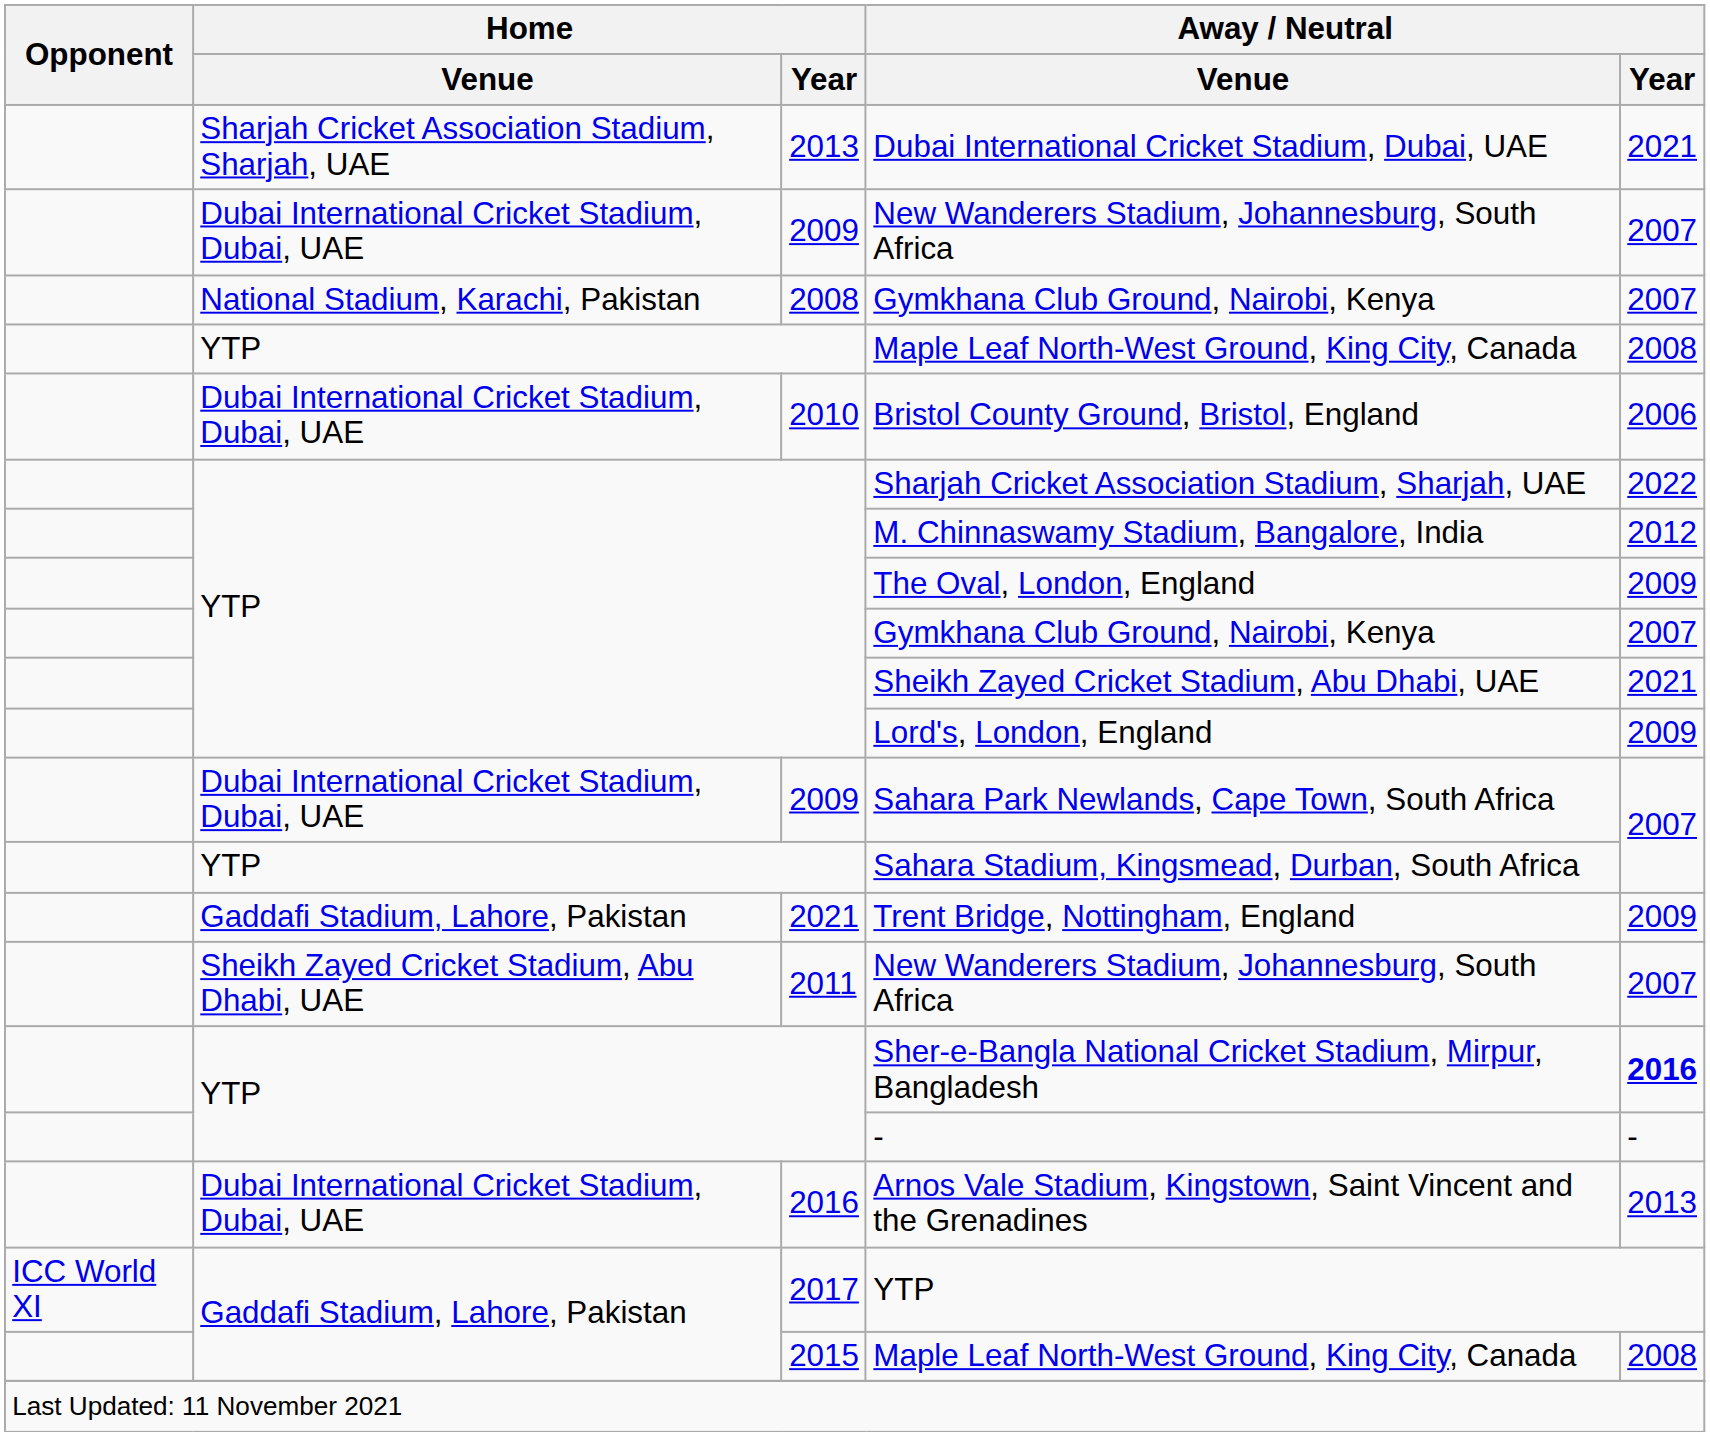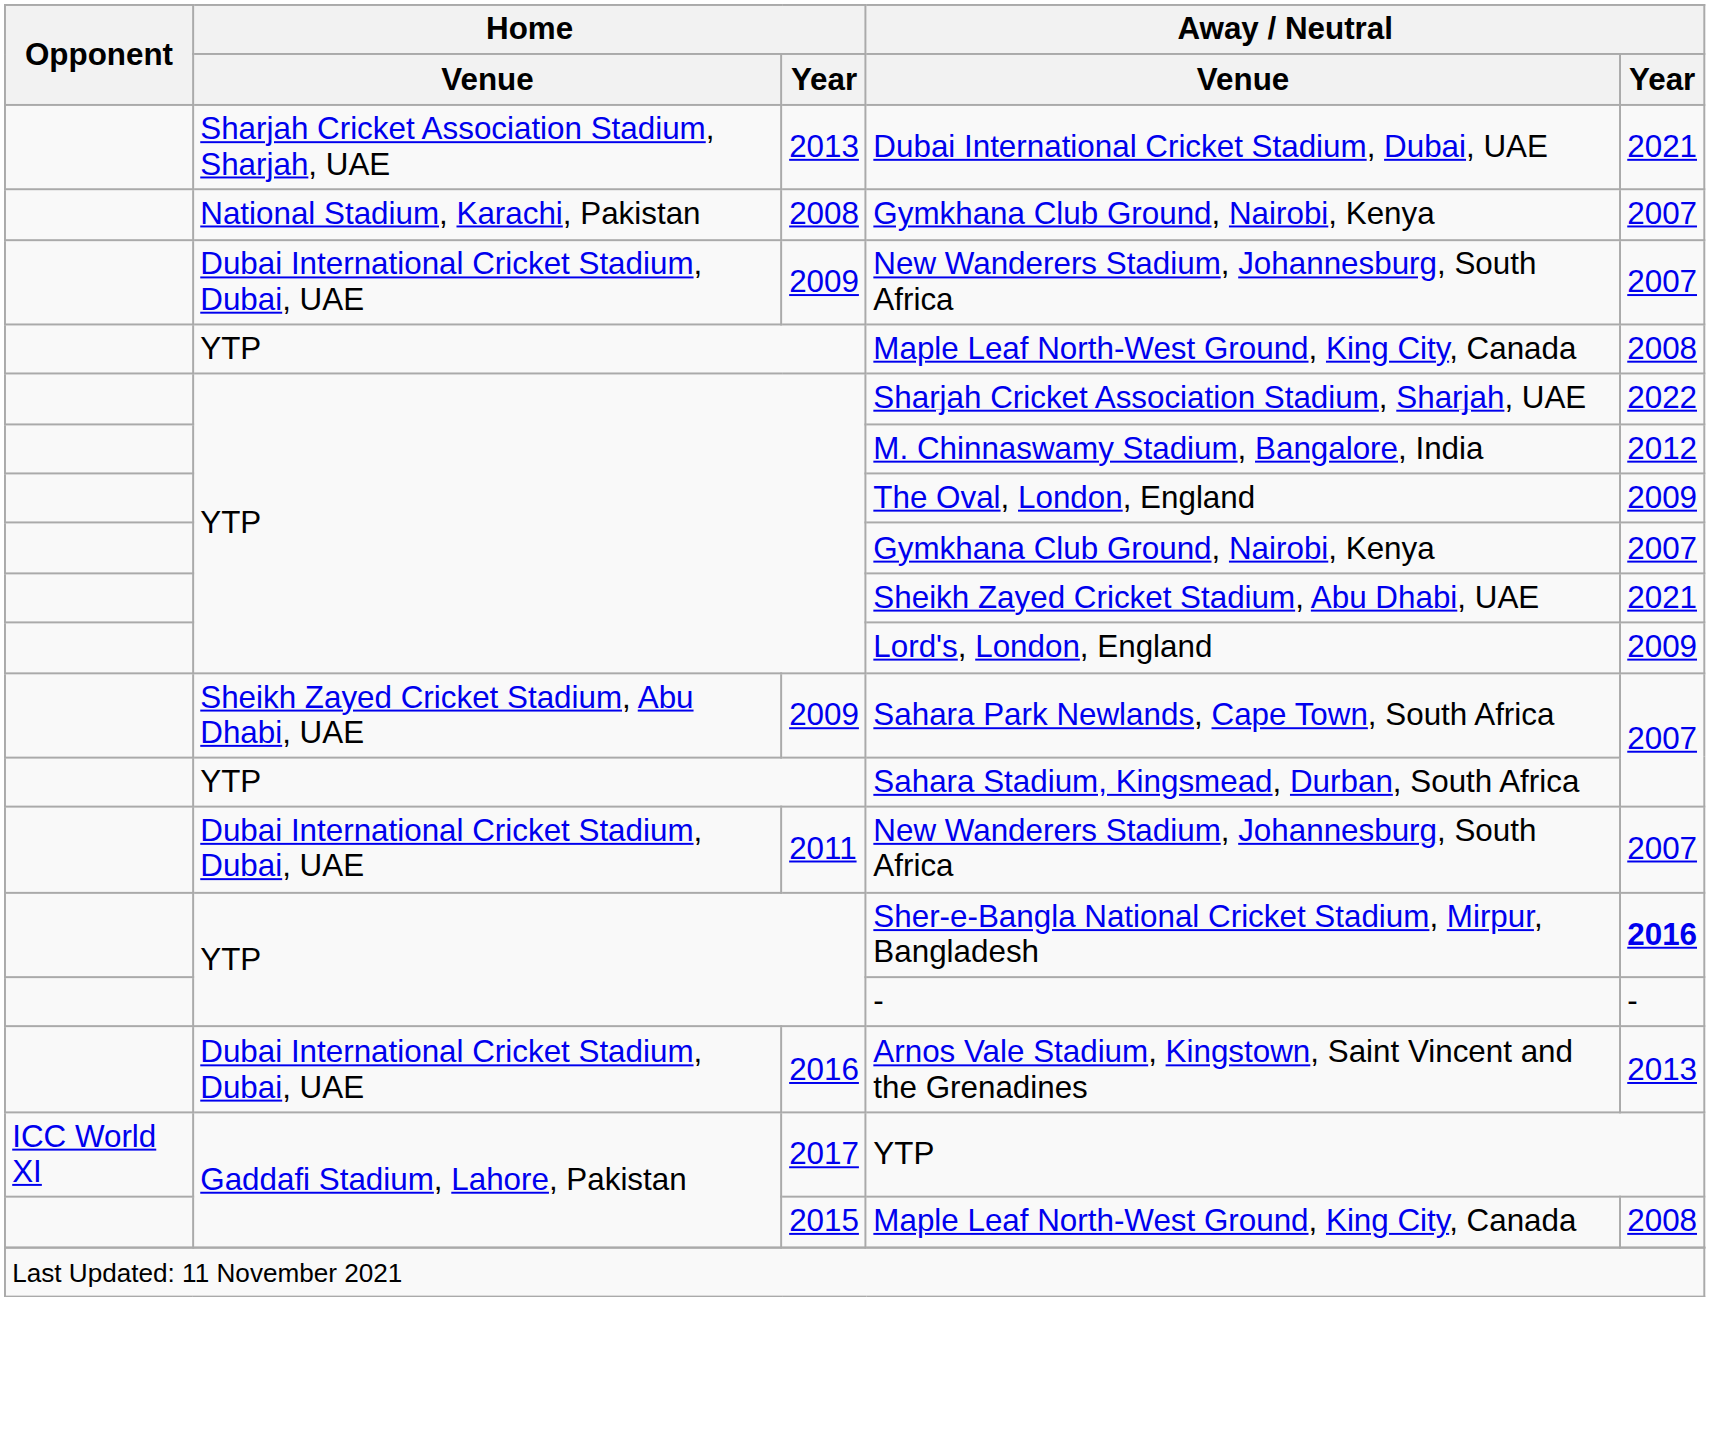rows swapped: 2009 / New Wanderers Stadium, Johannesburg, South Africa <-> 2008 / Gymkhana Club Ground, Nairobi, Kenya
- row: Dubai International Cricket Stadium, Dubai, UAE | 2010 | Bristol County Ground, Bristol, England | 2006
Sahara Park Newlands, Cape Town, South Africa | Home / Venue: Dubai International Cricket Stadium, Dubai, UAE -> Sheikh Zayed Cricket Stadium, Abu Dhabi, UAE
- row: Gaddafi Stadium, Lahore, Pakistan | 2021 | Trent Bridge, Nottingham, England | 2009
2011 / New Wanderers Stadium, Johannesburg, South Africa | Home / Venue: Sheikh Zayed Cricket Stadium, Abu Dhabi, UAE -> Dubai International Cricket Stadium, Dubai, UAE
